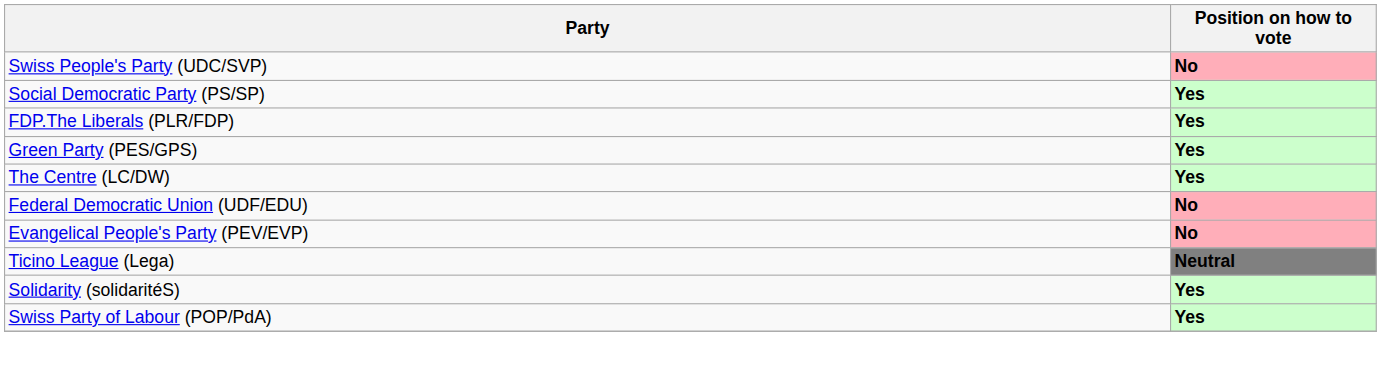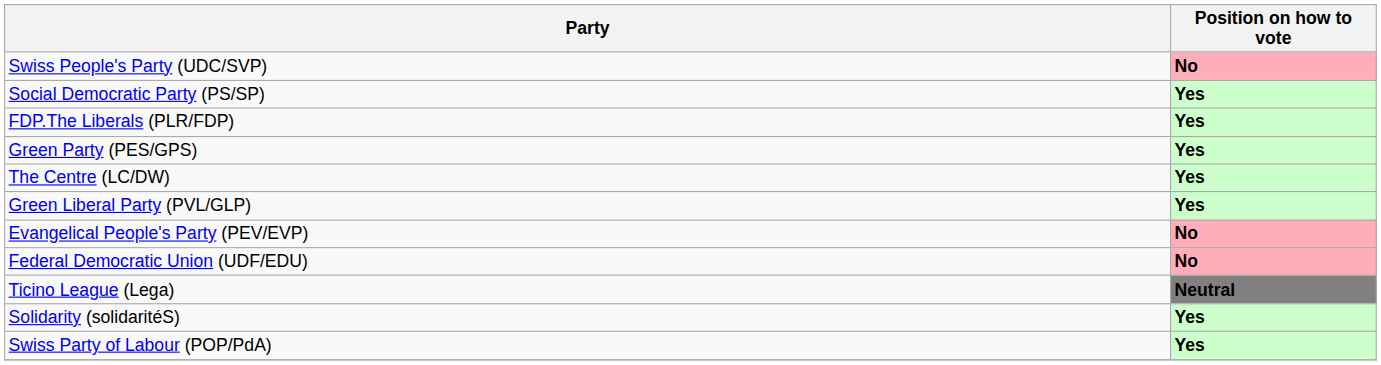+ row: Green Liberal Party (PVL/GLP) | Yes
rows swapped: Evangelical People's Party (PEV/EVP) <-> Federal Democratic Union (UDF/EDU)
